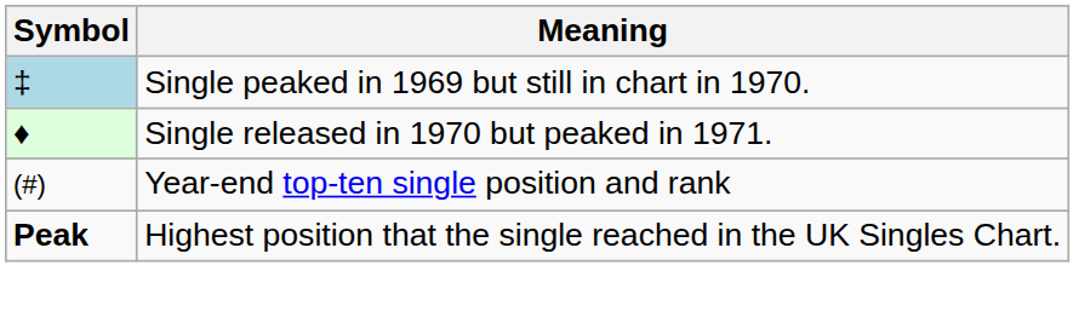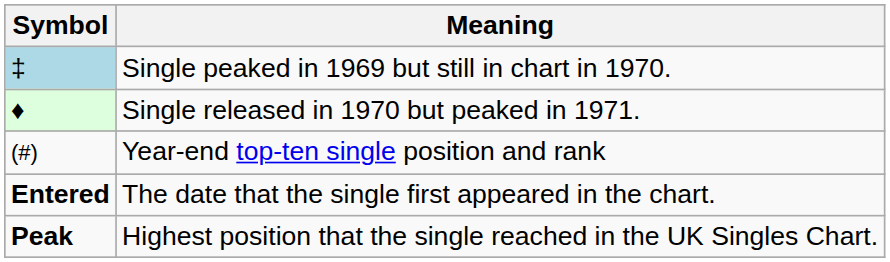+ row: Entered | The date that the single first appeared in the chart.
